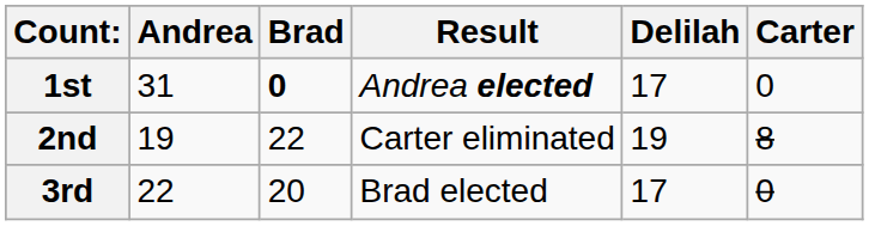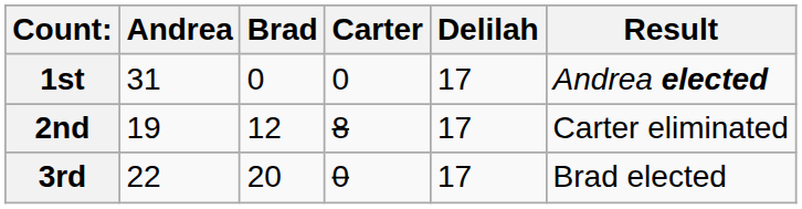columns swapped: Carter <-> Result
1st | Brad: bold -> normal
2nd | Brad: 22 -> 12
2nd | Delilah: 19 -> 17
